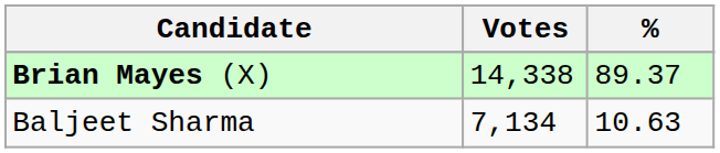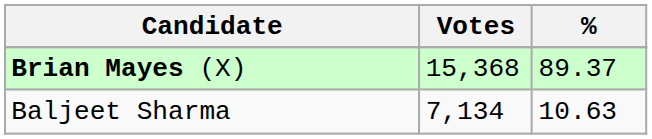Brian Mayes (X) | Votes: 14,338 -> 15,368
